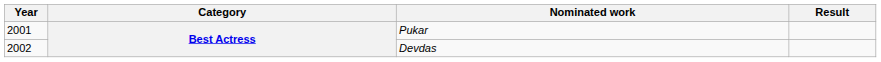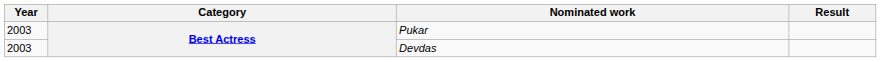Pukar | Year: 2001 -> 2003
Devdas | Year: 2002 -> 2003
